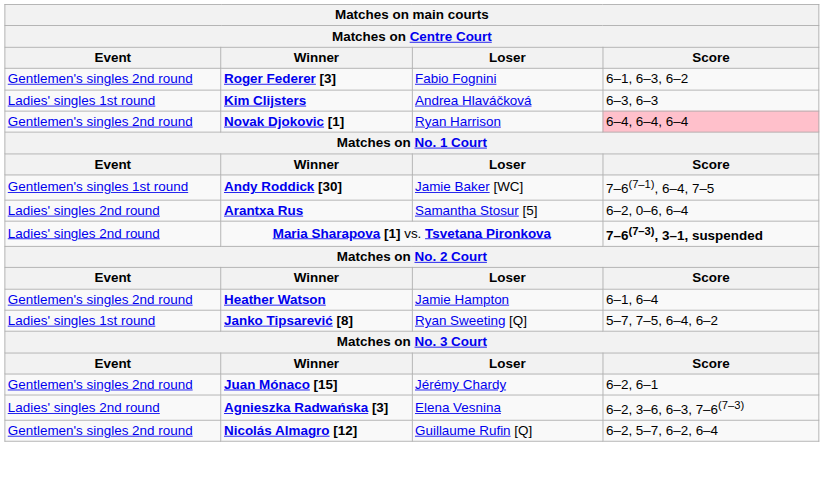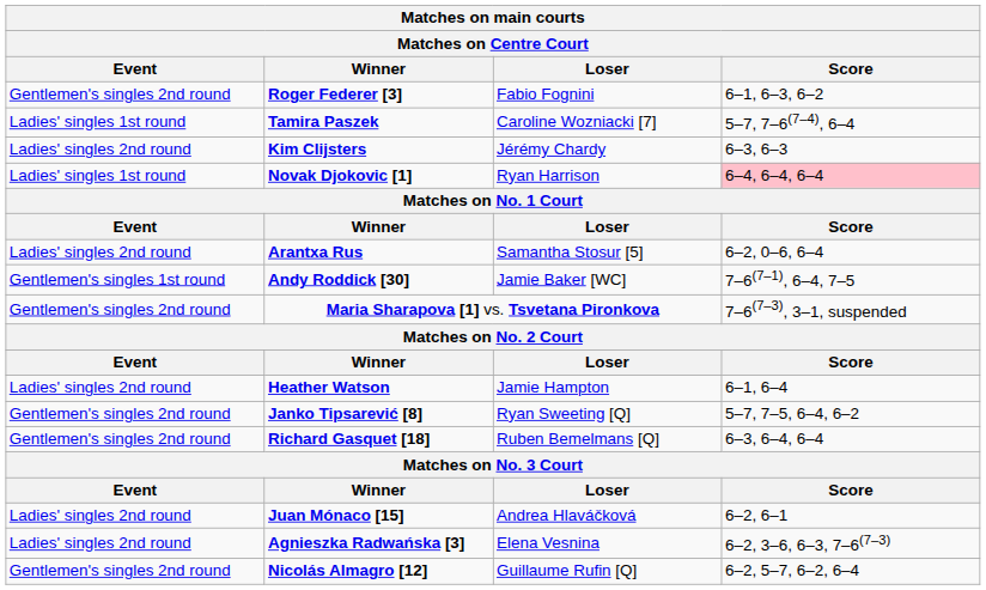+ row: Ladies' singles 1st round | Tamira Paszek | Caroline Wozniacki [7] | 5–7, 7–6(7–4), 6–4
Kim Clijsters | Event: Ladies' singles 1st round -> Ladies' singles 2nd round
Kim Clijsters | Loser: Andrea Hlaváčková -> Jérémy Chardy
Novak Djokovic [1] | Event: Gentlemen's singles 2nd round -> Ladies' singles 1st round
rows swapped: Arantxa Rus <-> Andy Roddick [30]
Maria Sharapova [1] vs. Tsvetana Pironkova | Event: Ladies' singles 2nd round -> Gentlemen's singles 2nd round
Maria Sharapova [1] vs. Tsvetana Pironkova | Score: bold -> normal
Heather Watson | Event: Gentlemen's singles 2nd round -> Ladies' singles 2nd round
Janko Tipsarević [8] | Event: Ladies' singles 1st round -> Gentlemen's singles 2nd round
+ row: Gentlemen's singles 2nd round | Richard Gasquet [18] | Ruben Bemelmans [Q] | 6–3, 6–4, 6–4
Juan Mónaco [15] | Event: Gentlemen's singles 2nd round -> Ladies' singles 2nd round
Juan Mónaco [15] | Loser: Jérémy Chardy -> Andrea Hlaváčková
